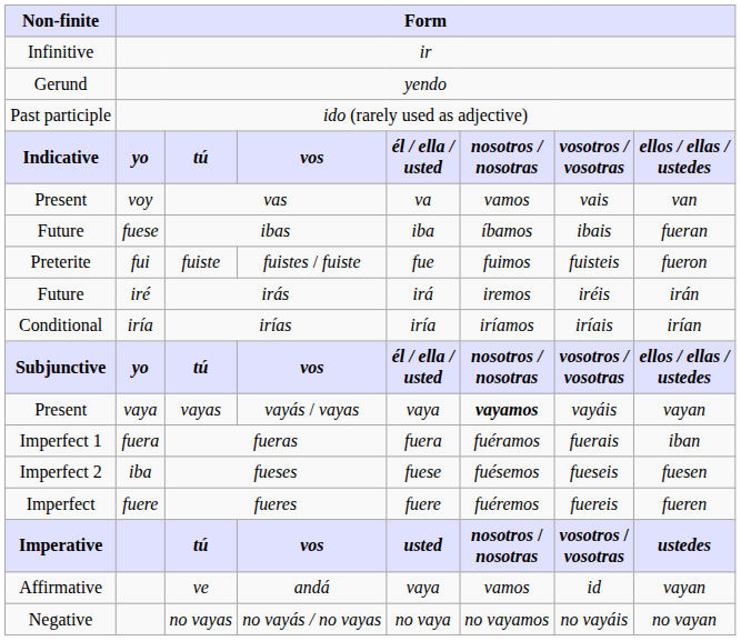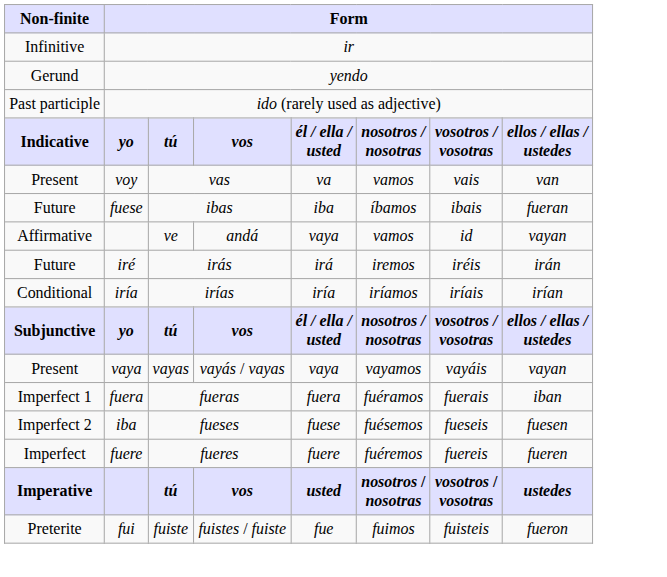rows swapped: fuiste <-> ve
vayas | column 6: bold -> normal
- row: Negative | no vayas | no vayás / no vayas | no vaya | no vayamos | no vayáis | no vayan
